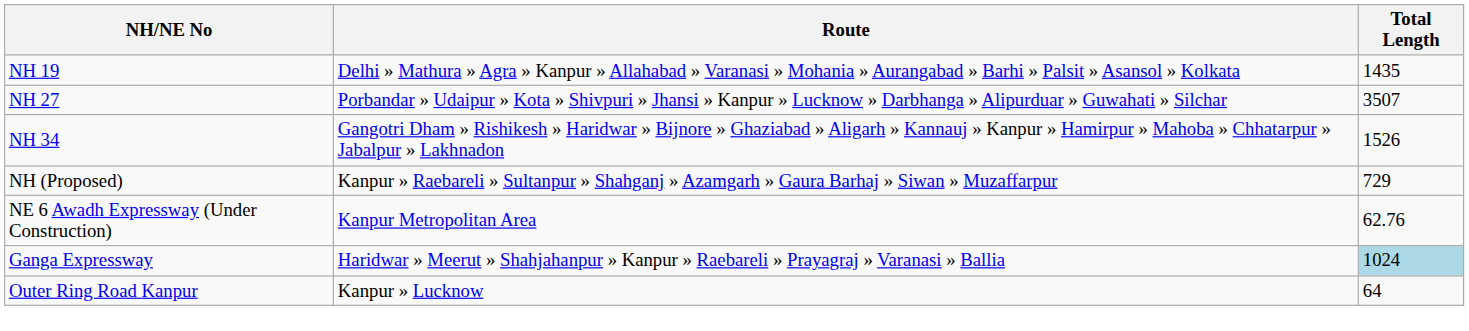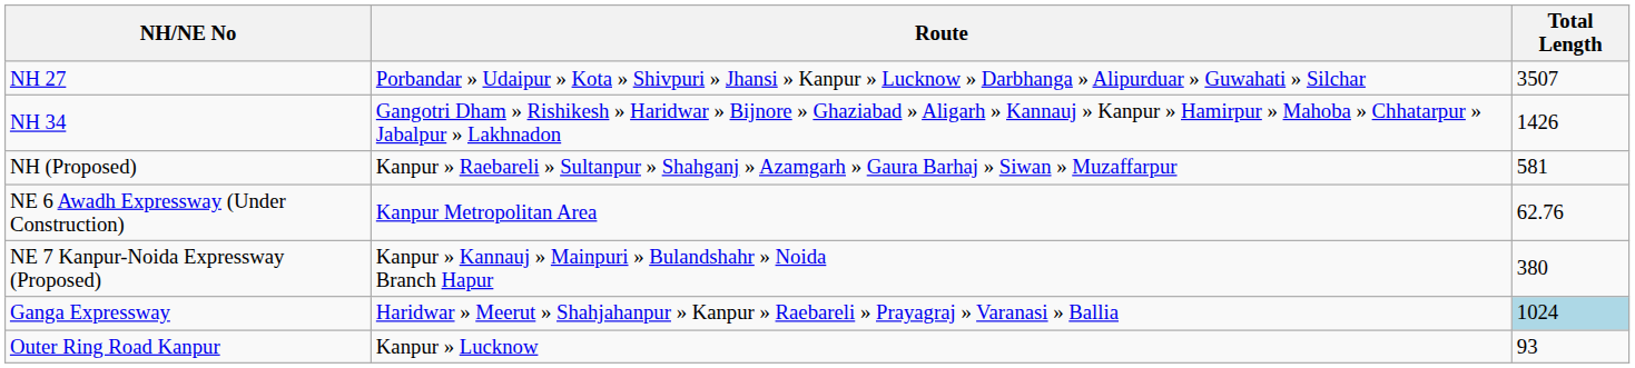- row: NH 19 | Delhi » Mathura » Agra » Kanpur » Allahabad » Varanasi » Mohania » Aurangabad » Barhi » Palsit » Asansol » Kolkata | 1435
NH 34 | Total Length: 1526 -> 1426
NH (Proposed) | Total Length: 729 -> 581
+ row: NE 7 Kanpur-Noida Expressway (Proposed) | Kanpur » Kannauj » Mainpuri » Bulandshahr » Noida Branch Hapur | 380
Outer Ring Road Kanpur | Total Length: 64 -> 93
